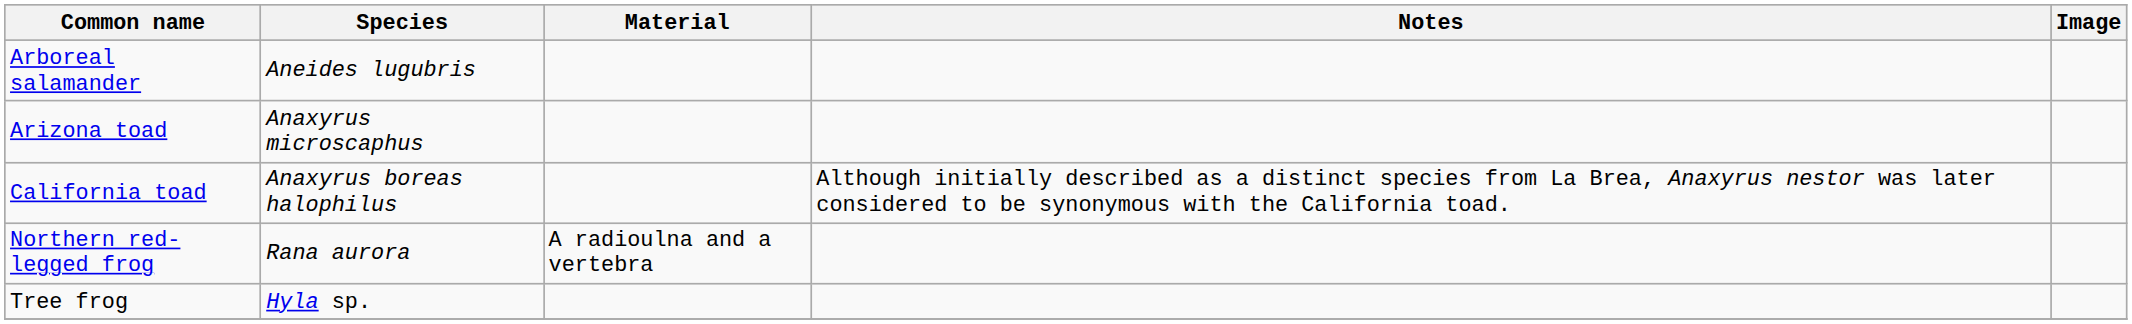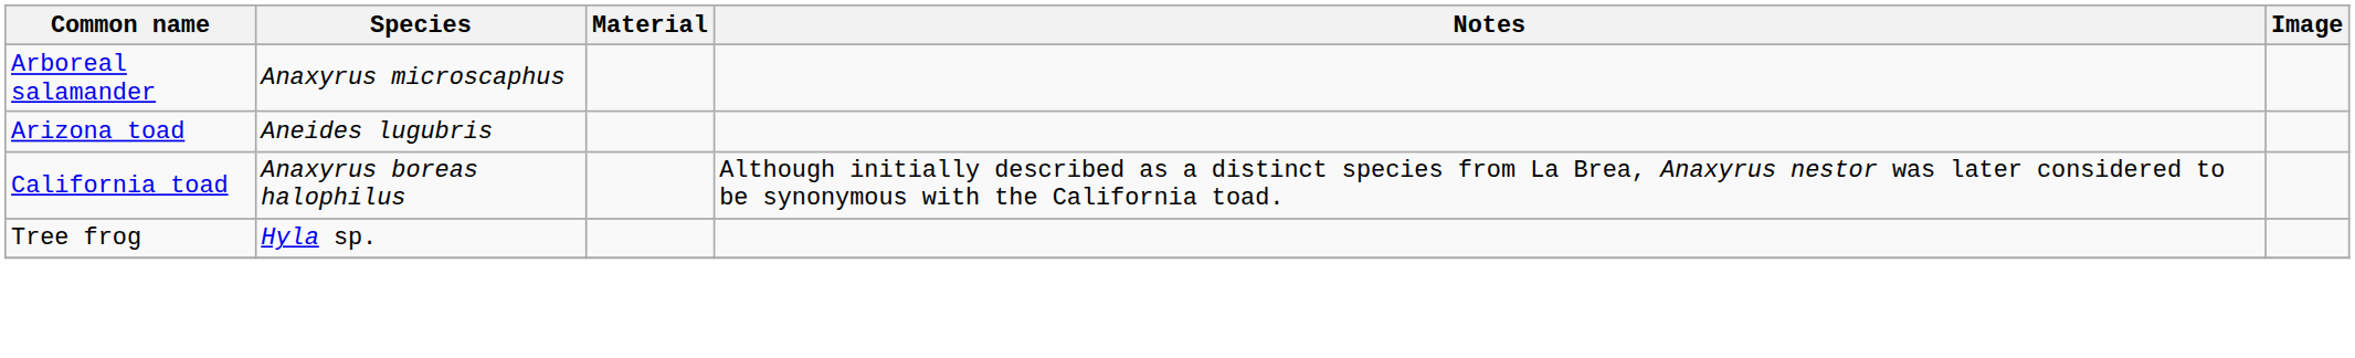Arboreal salamander | Species: Aneides lugubris -> Anaxyrus microscaphus
Arizona toad | Species: Anaxyrus microscaphus -> Aneides lugubris
- row: Northern red-legged frog | Rana aurora | A radioulna and a vertebra
